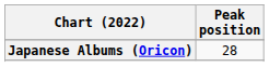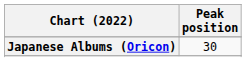Japanese Albums (Oricon) | Peak position: 28 -> 30
